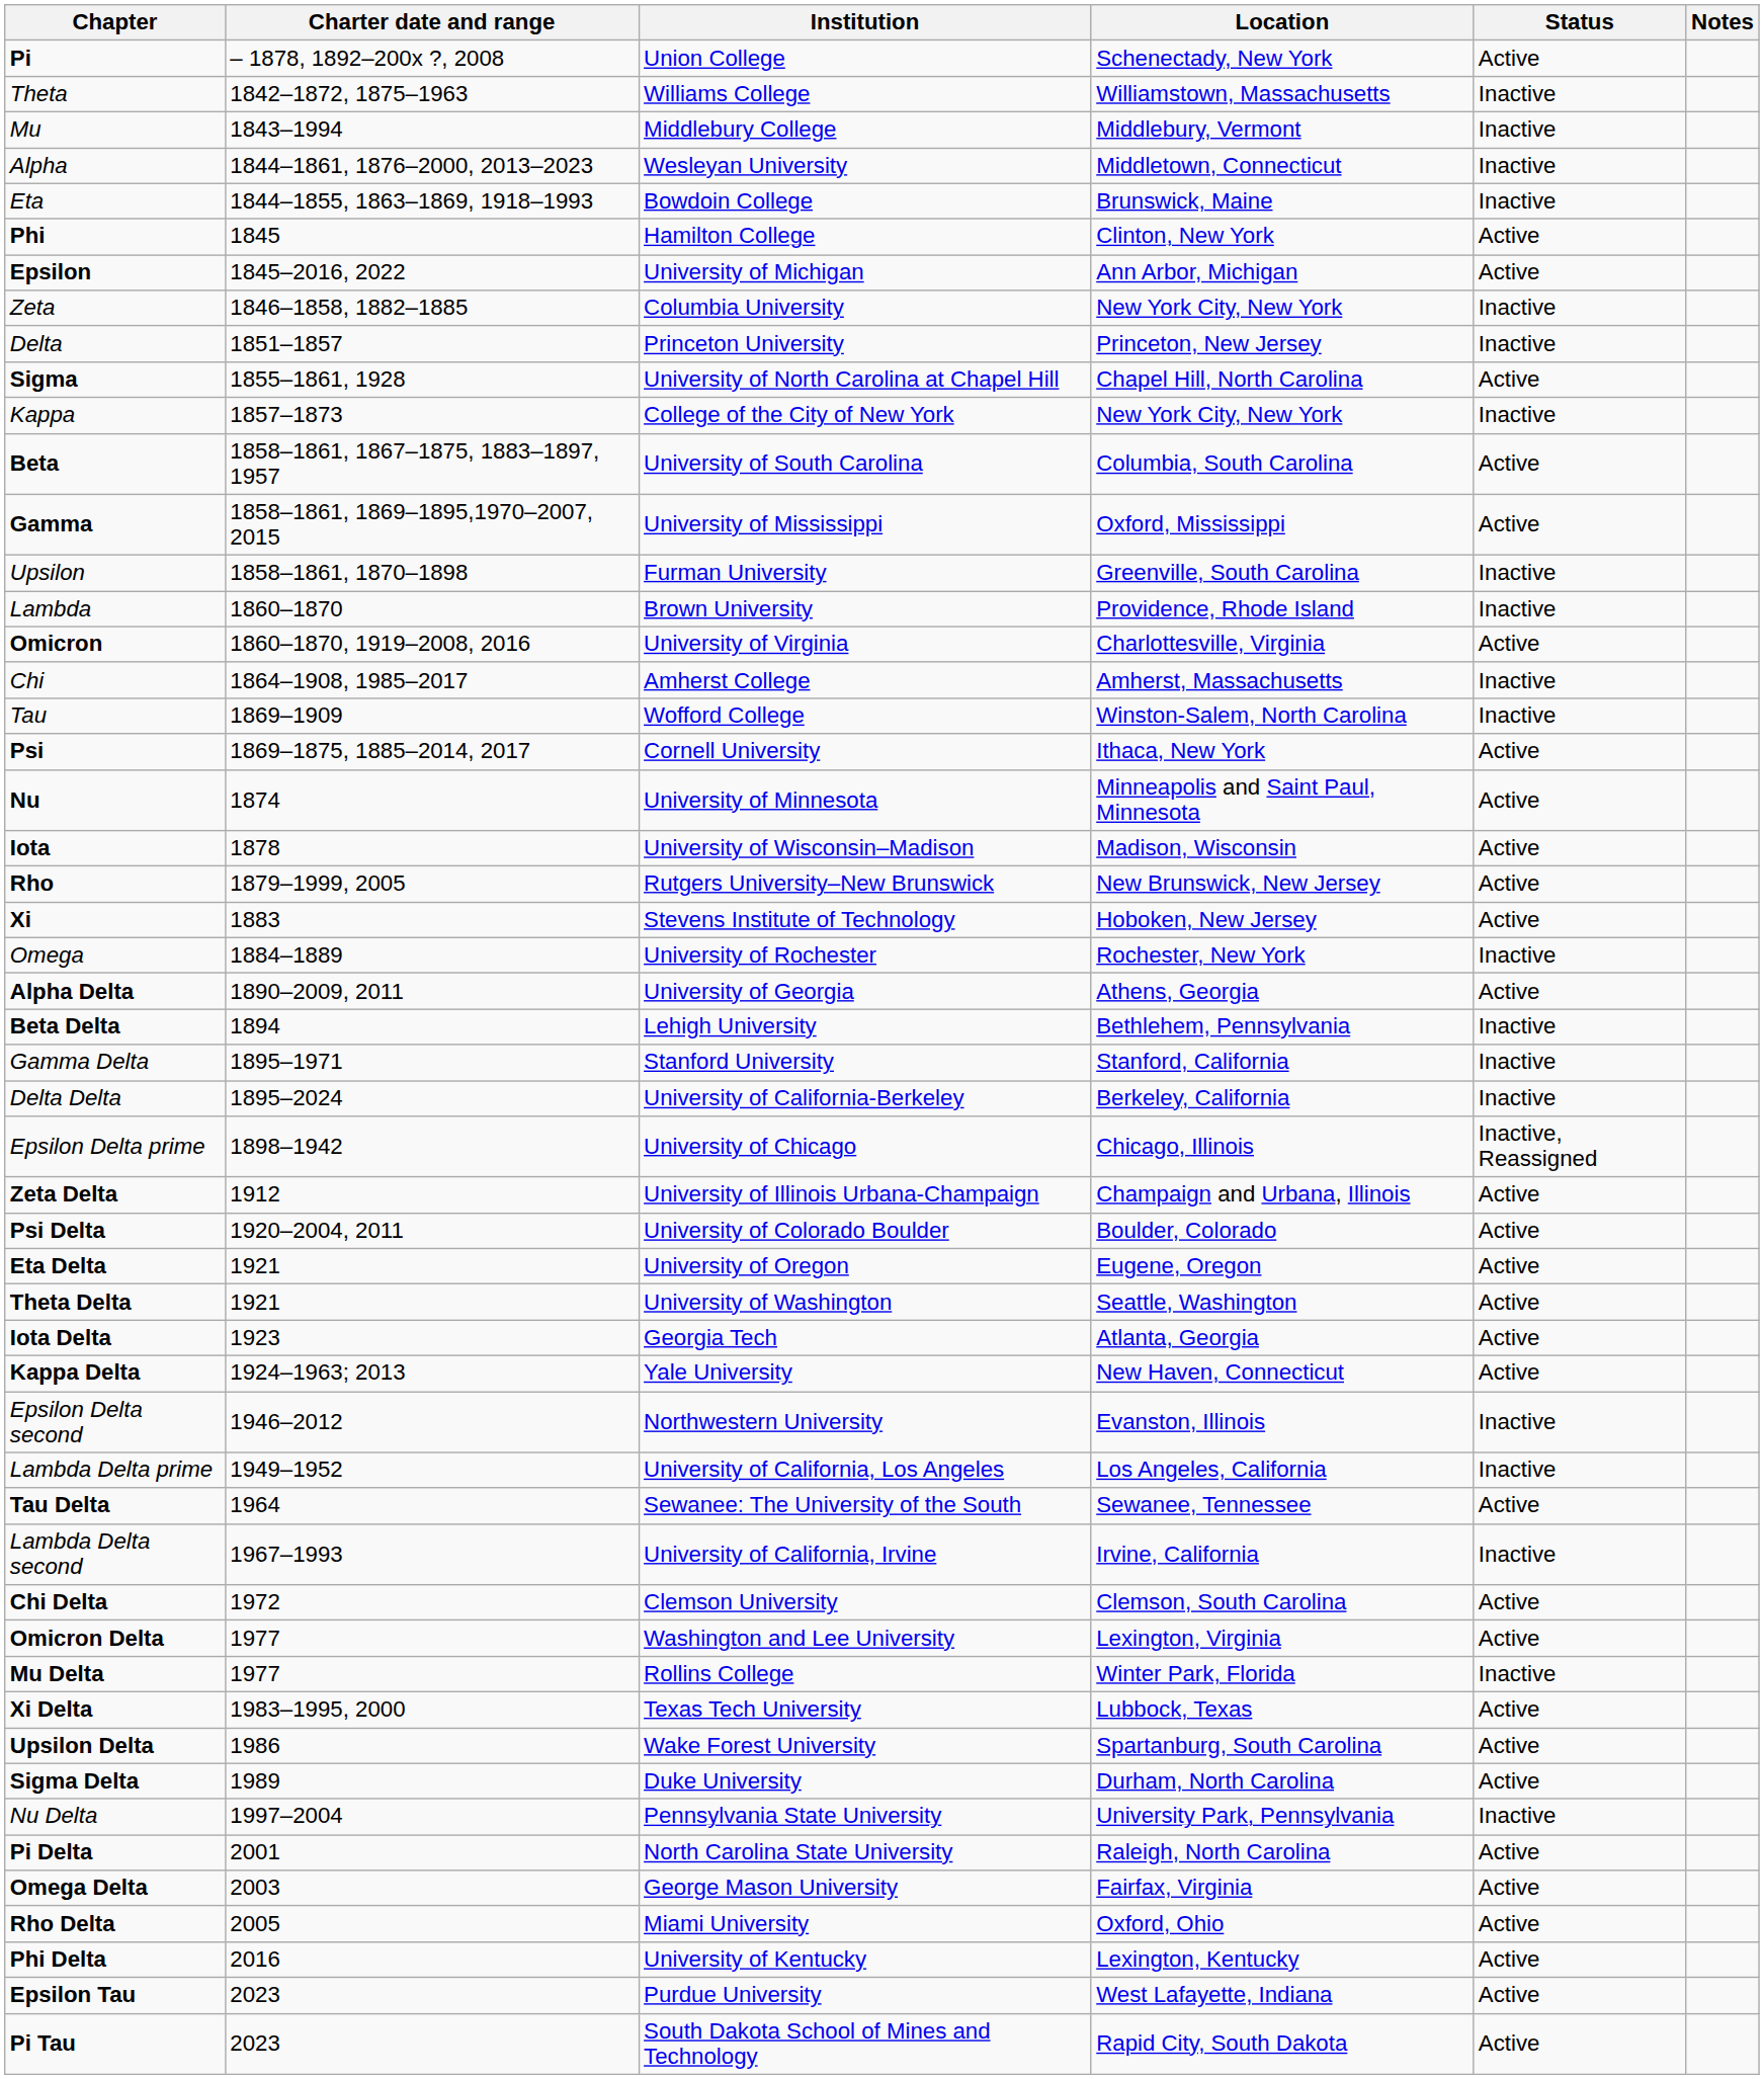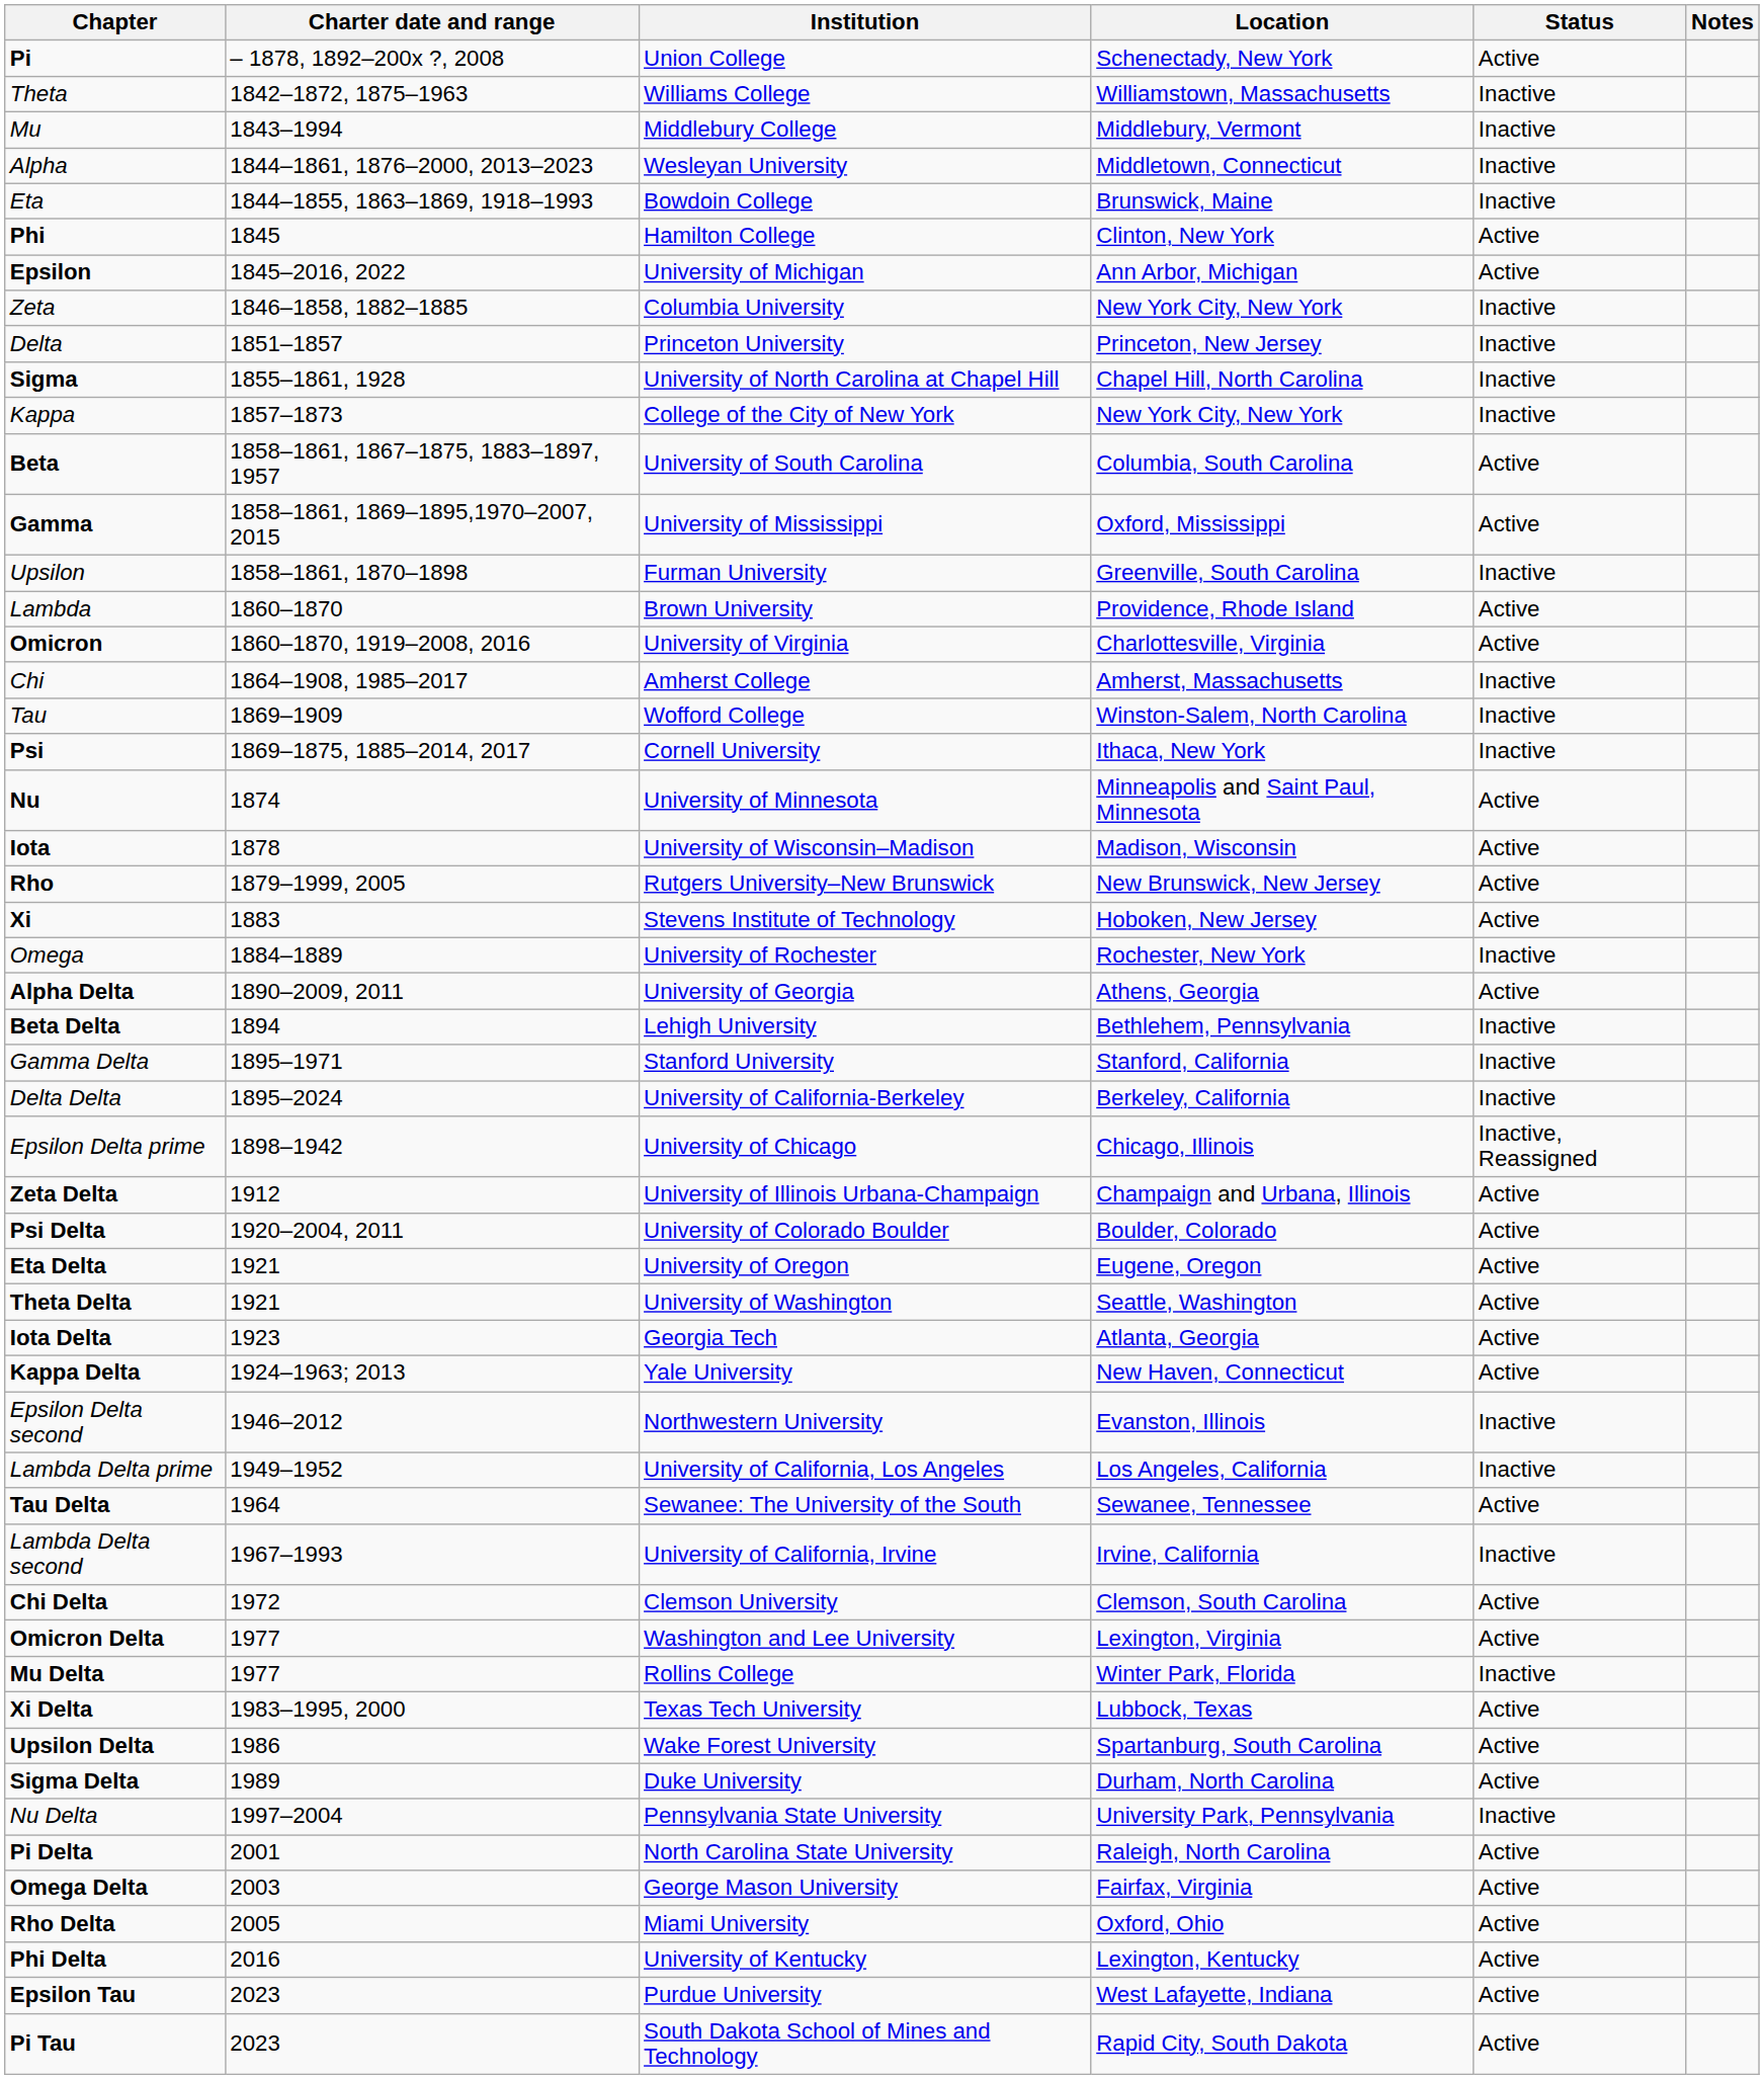Sigma | Status: Active -> Inactive
Lambda | Status: Inactive -> Active
Psi | Status: Active -> Inactive
